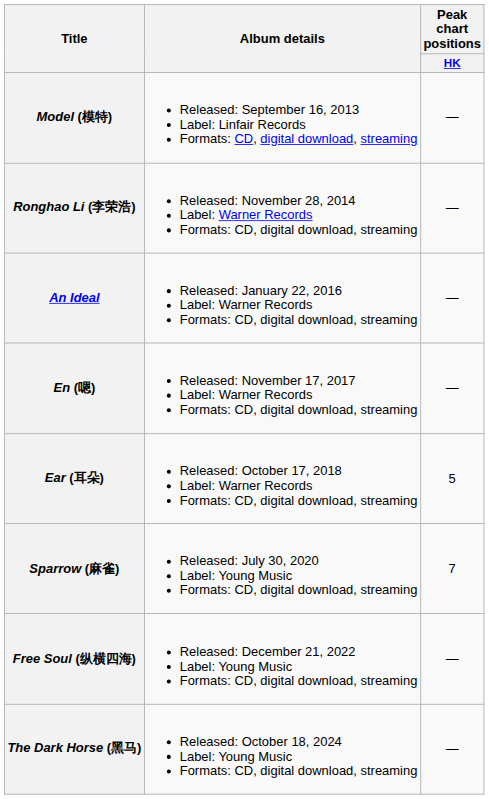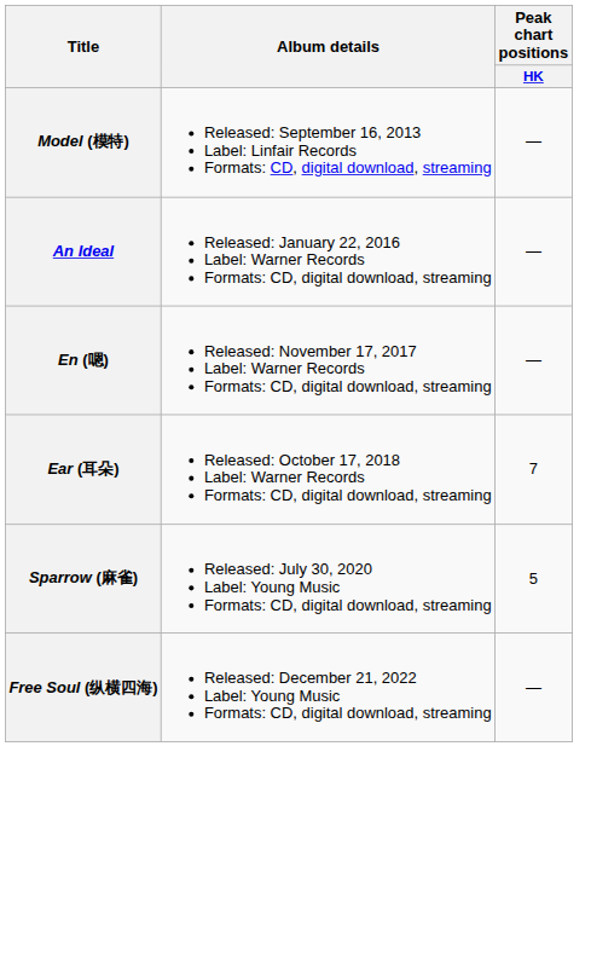- row: Ronghao Li (李荣浩) | Released: November 28, 2014 Label: Warner Records Formats: CD, digital download, streaming | —
Ear (耳朵) | Peak chart positions / HK: 5 -> 7
Sparrow (麻雀) | Peak chart positions / HK: 7 -> 5
- row: The Dark Horse (黑马) | Released: October 18, 2024 Label: Young Music Formats: CD, digital download, streaming | —
